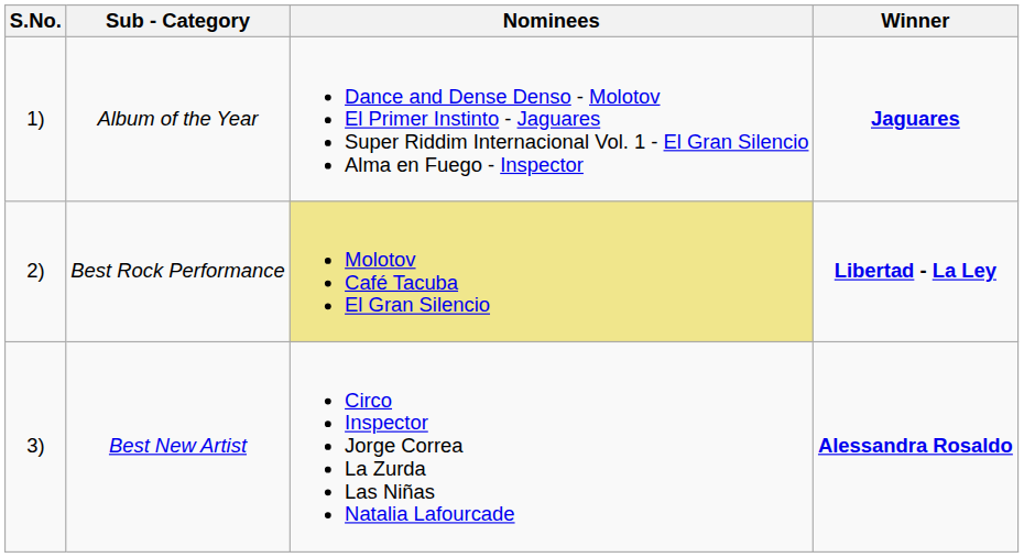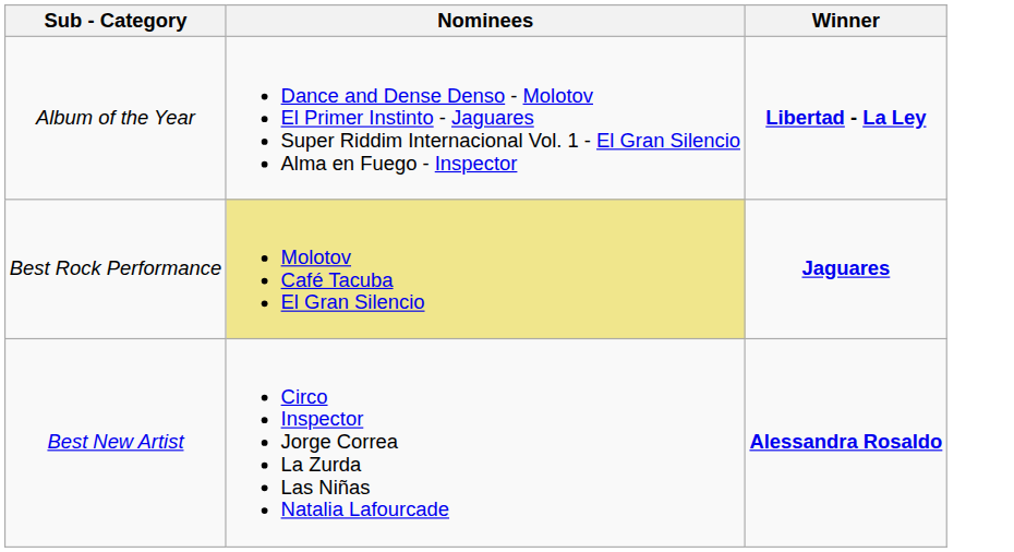- column: S.No. | 1) | 2) | 3)
Album of the Year | Winner: Jaguares -> Libertad - La Ley
Best Rock Performance | Winner: Libertad - La Ley -> Jaguares
